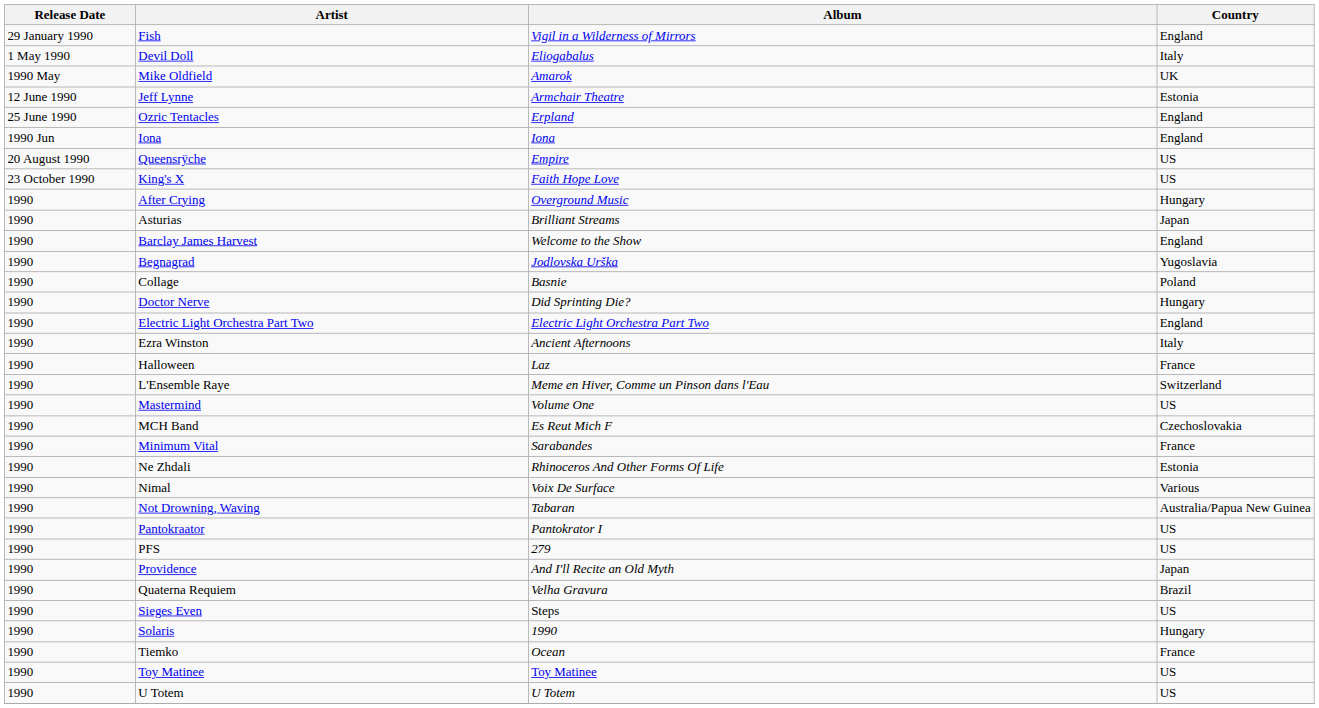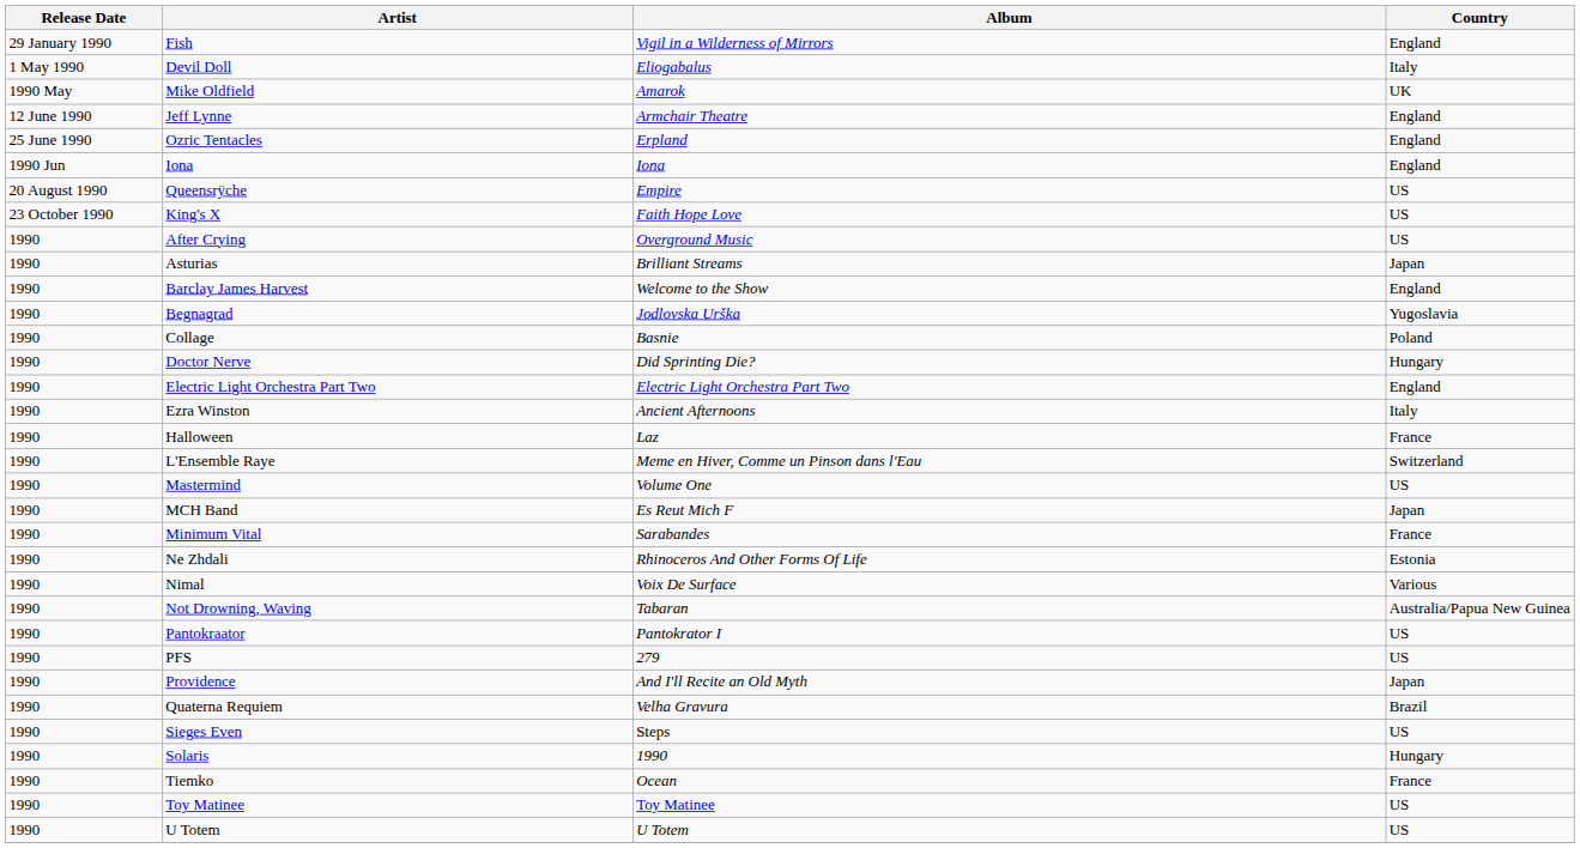Jeff Lynne | Country: Estonia -> England
After Crying | Country: Hungary -> US
MCH Band | Country: Czechoslovakia -> Japan
